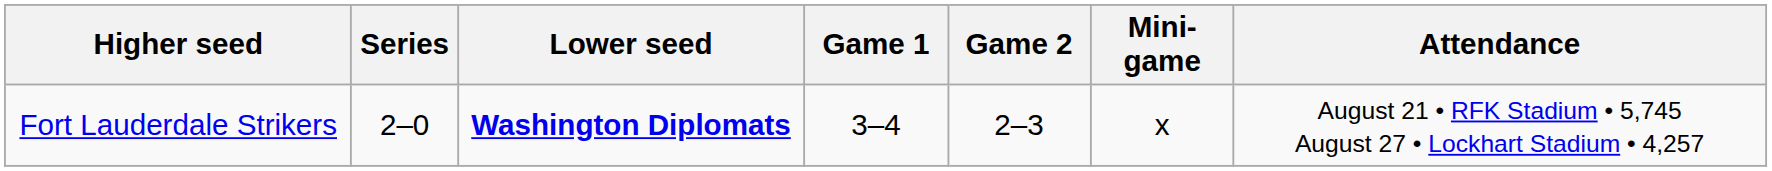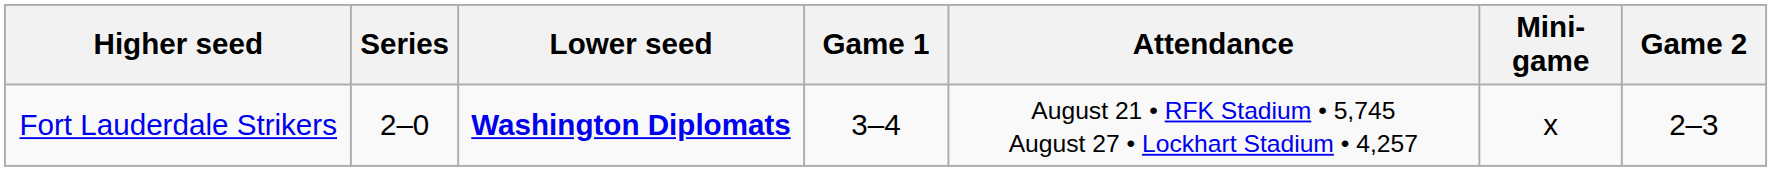columns swapped: Game 2 <-> Attendance
